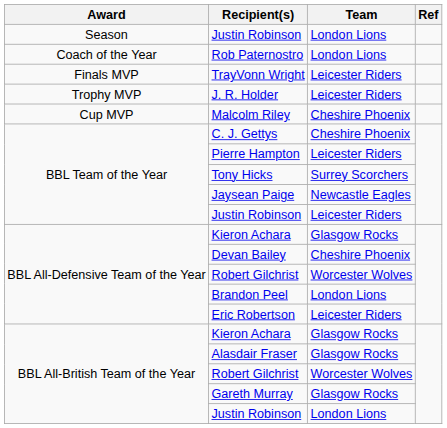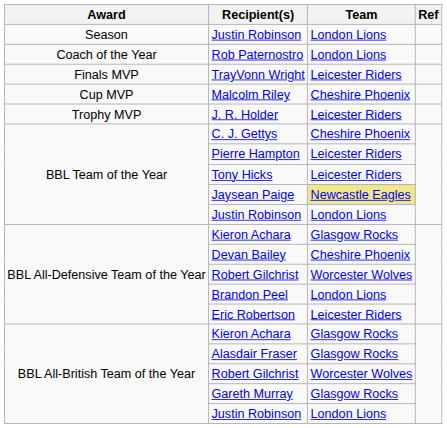rows swapped: J. R. Holder <-> Malcolm Riley
Tony Hicks | Team: Surrey Scorchers -> Leicester Riders
Jaysean Paige | Team: no background -> khaki background
BBL Team of the Year / Justin Robinson | Team: Leicester Riders -> London Lions
